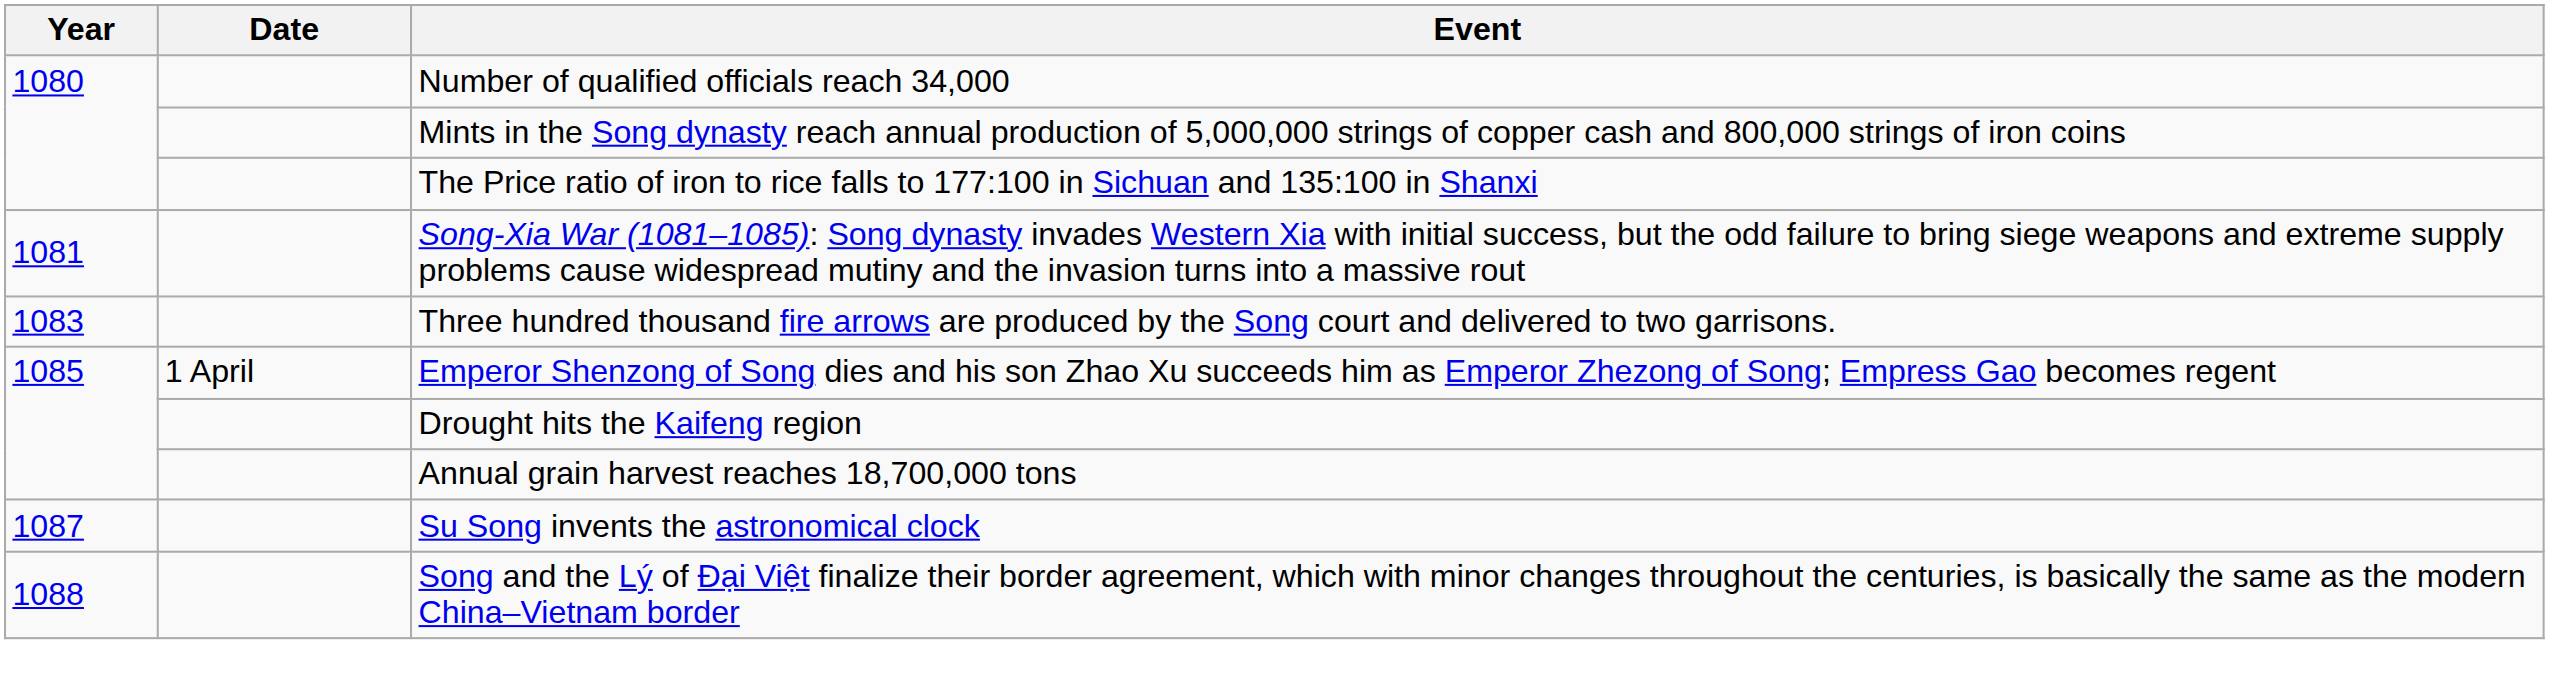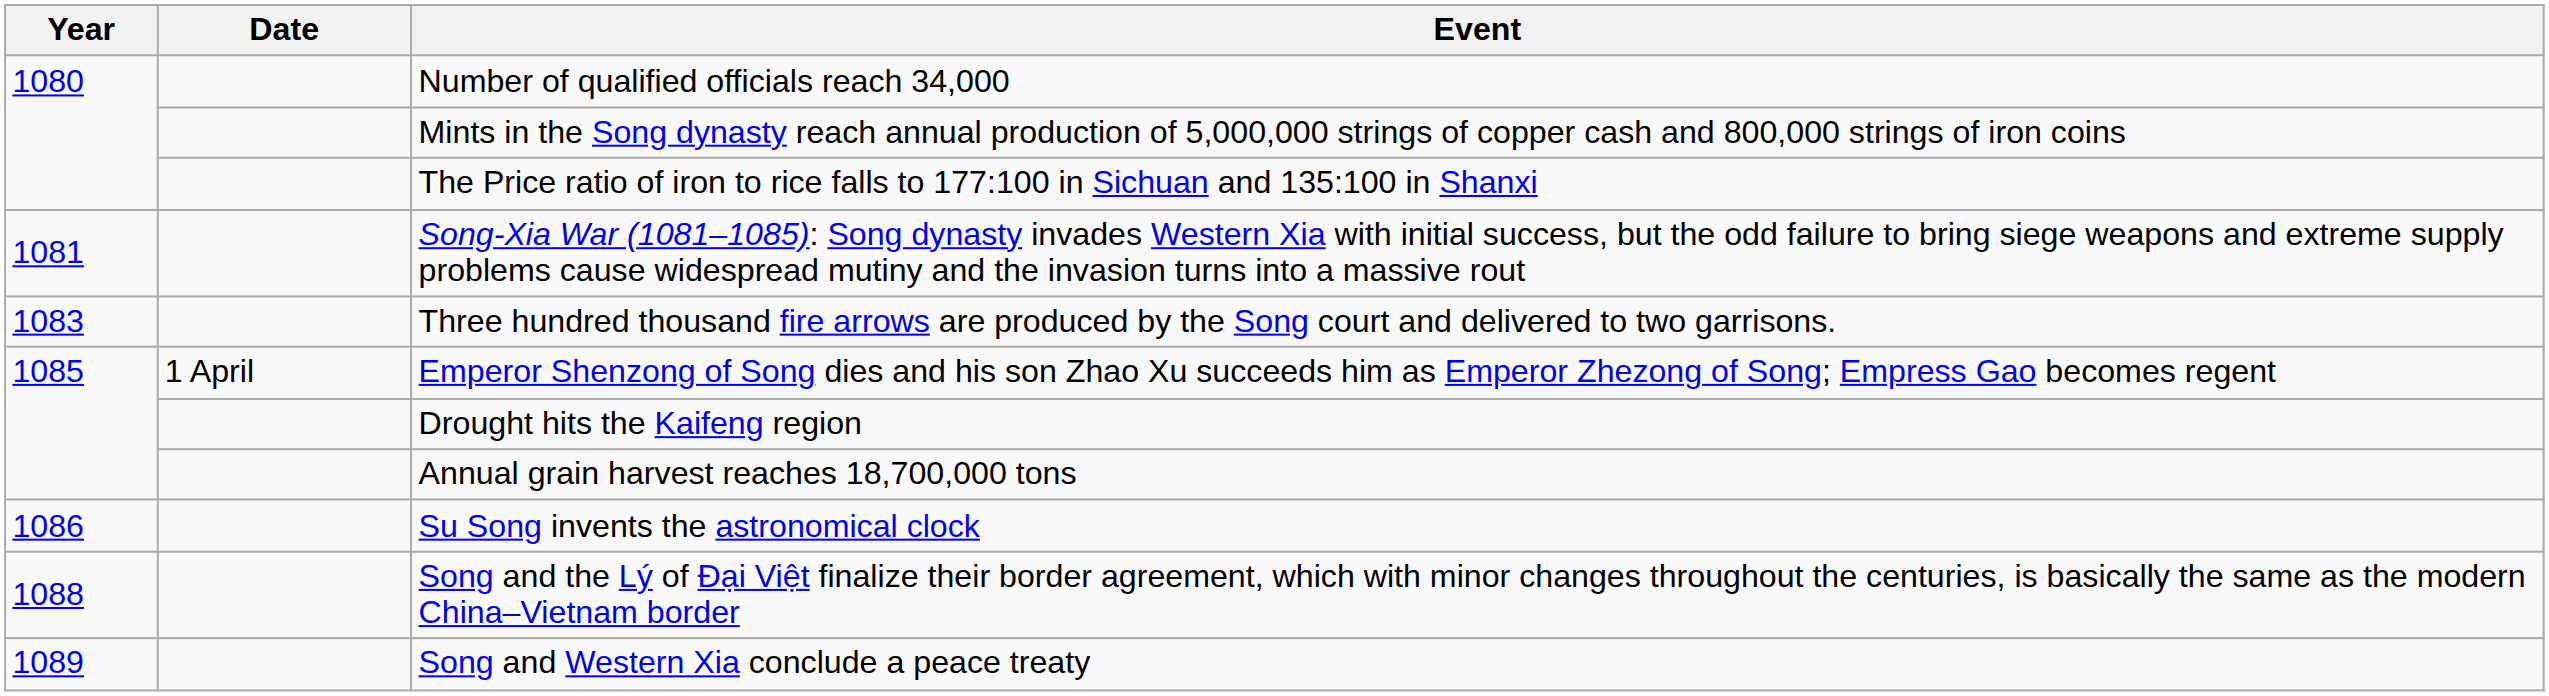Su Song invents the astronomical clock | Year: 1087 -> 1086
+ row: 1089 | Song and Western Xia conclude a peace treaty
